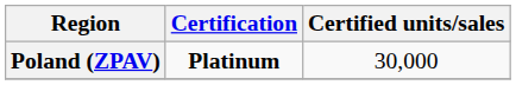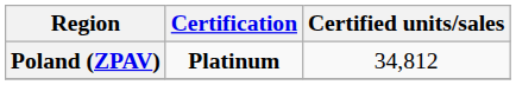Poland (ZPAV) | Certified units/sales: 30,000 -> 34,812
